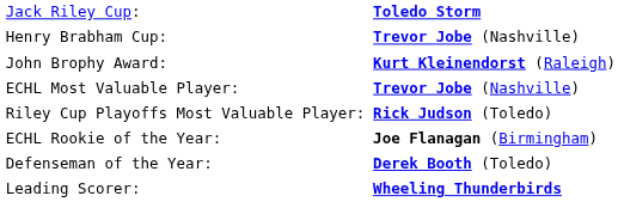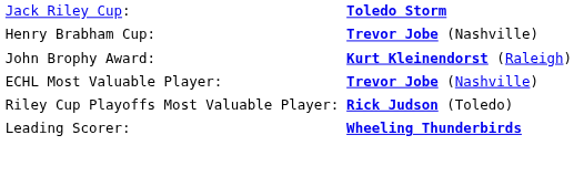- row: ECHL Rookie of the Year: | Joe Flanagan (Birmingham)
- row: Defenseman of the Year: | Derek Booth (Toledo)
